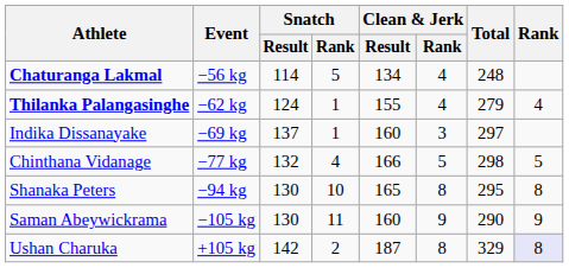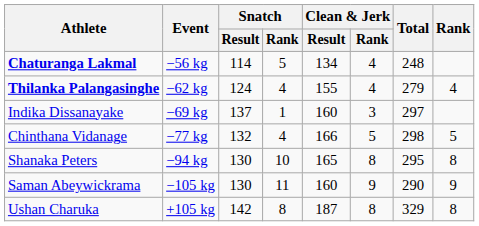Thilanka Palangasinghe | Snatch / Rank: 1 -> 4
Ushan Charuka | Snatch / Rank: 2 -> 8
Ushan Charuka | Rank: lavender background -> no background
